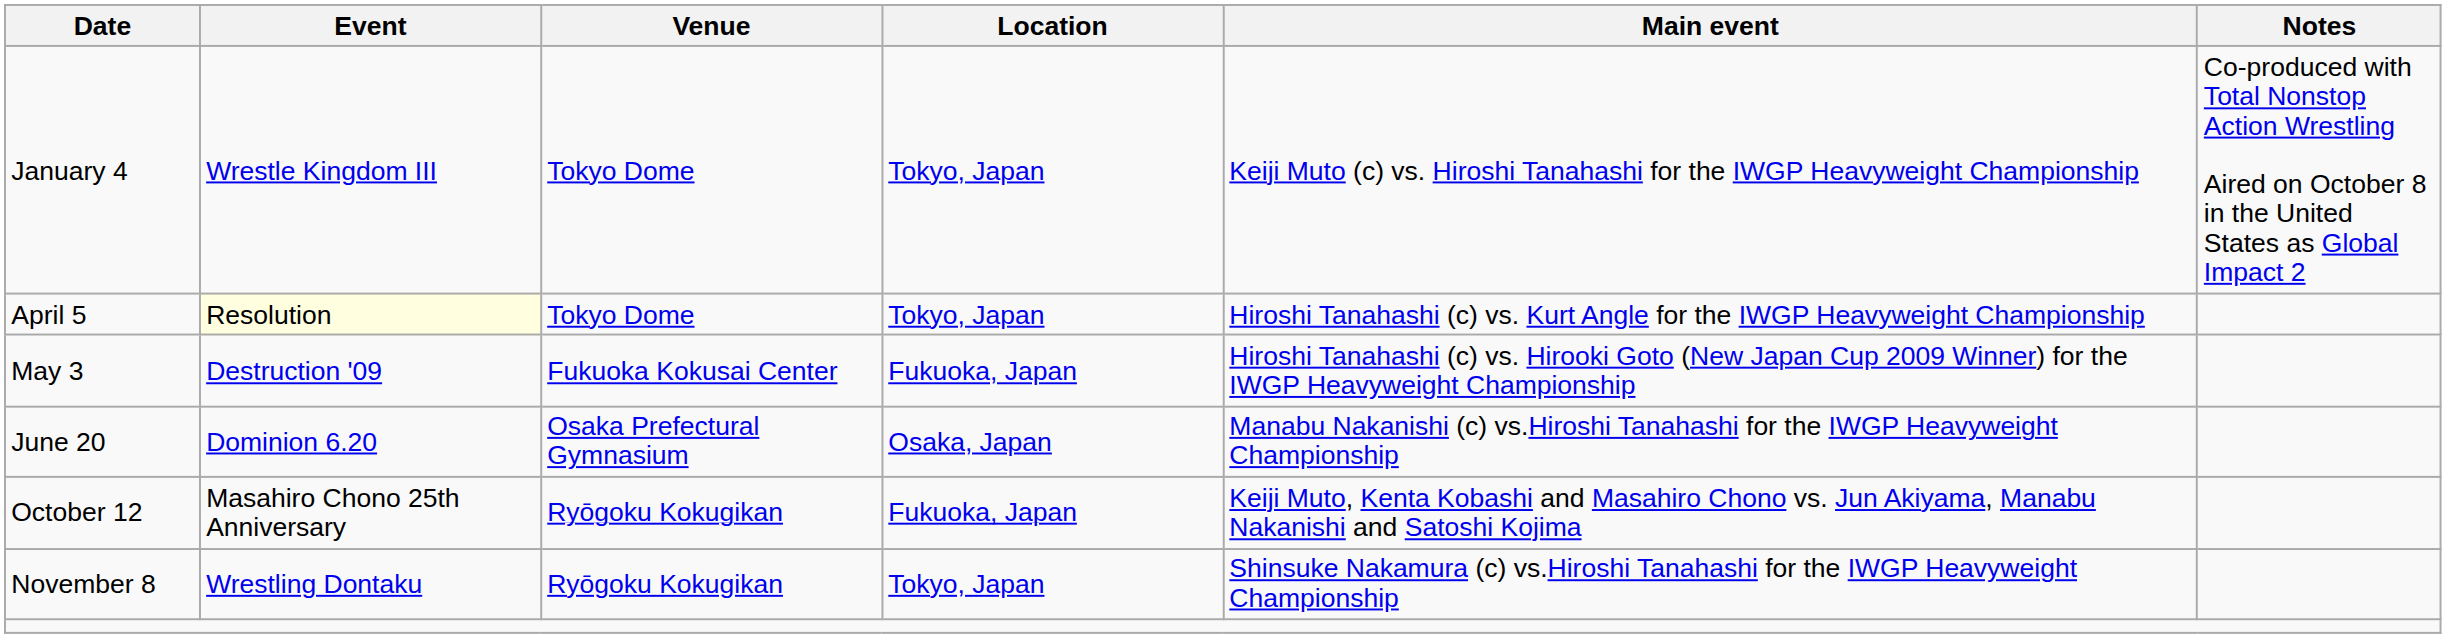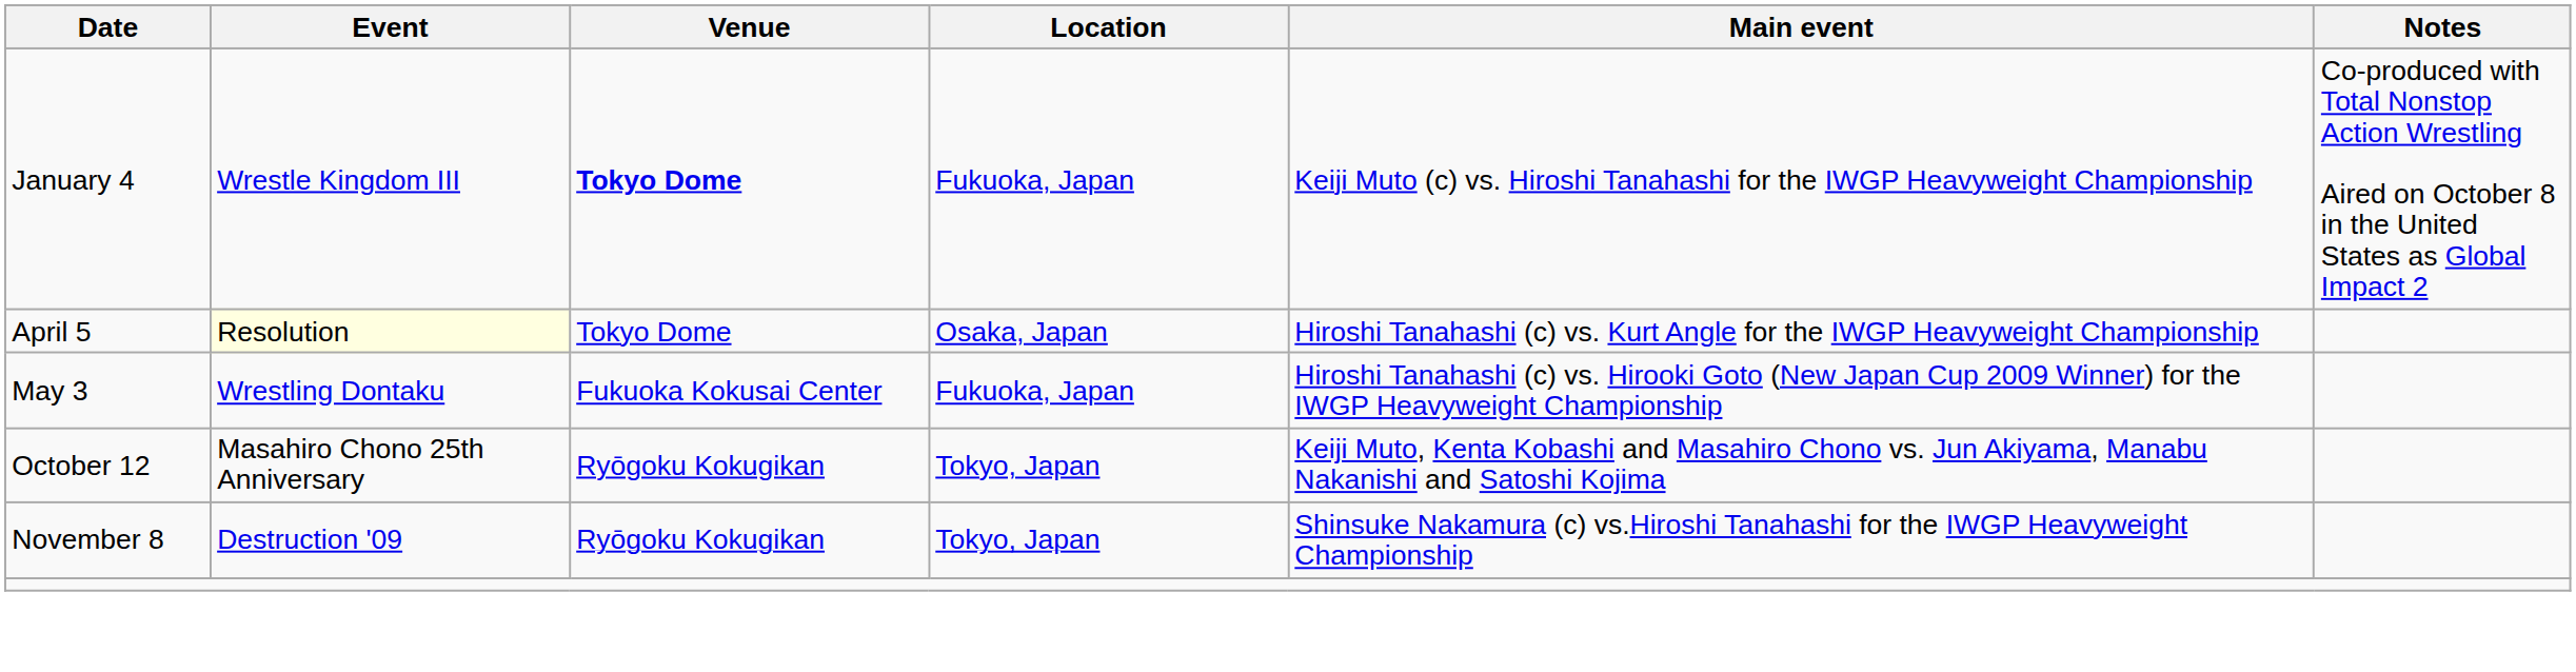January 4 | Venue: normal -> bold
January 4 | Location: Tokyo, Japan -> Fukuoka, Japan
April 5 | Location: Tokyo, Japan -> Osaka, Japan
May 3 | Event: Destruction '09 -> Wrestling Dontaku
- row: June 20 | Dominion 6.20 | Osaka Prefectural Gymnasium | Osaka, Japan | Manabu Nakanishi (c) vs.Hiroshi Tanahashi for the IWGP Heavyweight Championship
October 12 | Location: Fukuoka, Japan -> Tokyo, Japan
November 8 | Event: Wrestling Dontaku -> Destruction '09
